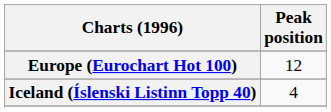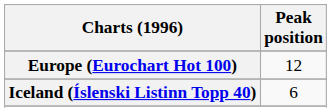Iceland (Íslenski Listinn Topp 40) | Peak position: 4 -> 6
